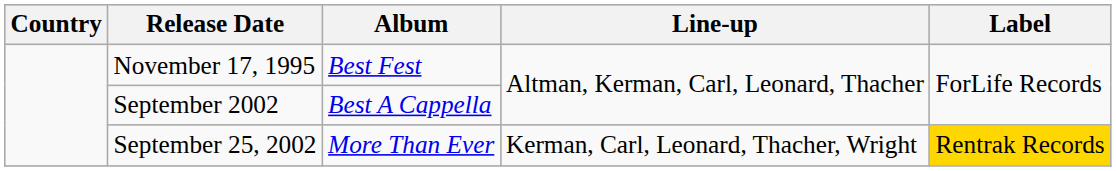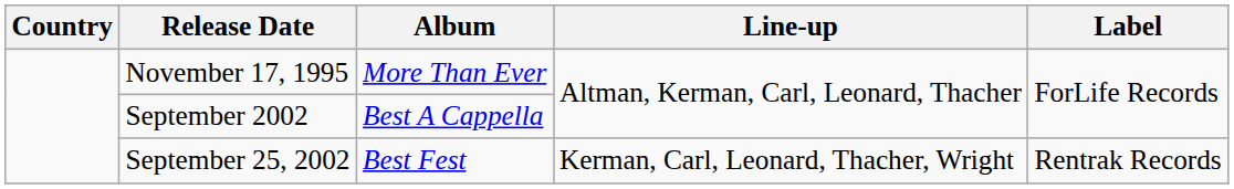November 17, 1995 | Album: Best Fest -> More Than Ever
September 25, 2002 | Album: More Than Ever -> Best Fest
September 25, 2002 | Label: gold background -> no background
